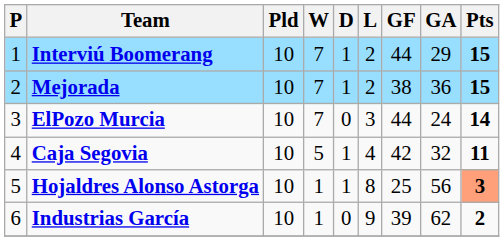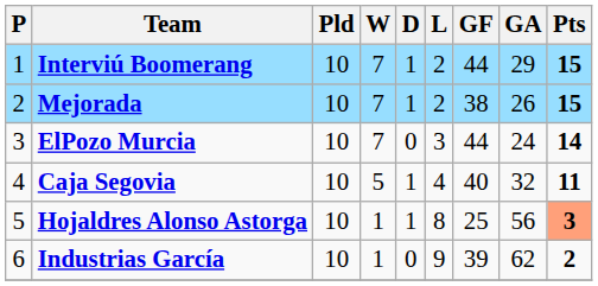Mejorada | GA: 36 -> 26
Caja Segovia | GF: 42 -> 40
